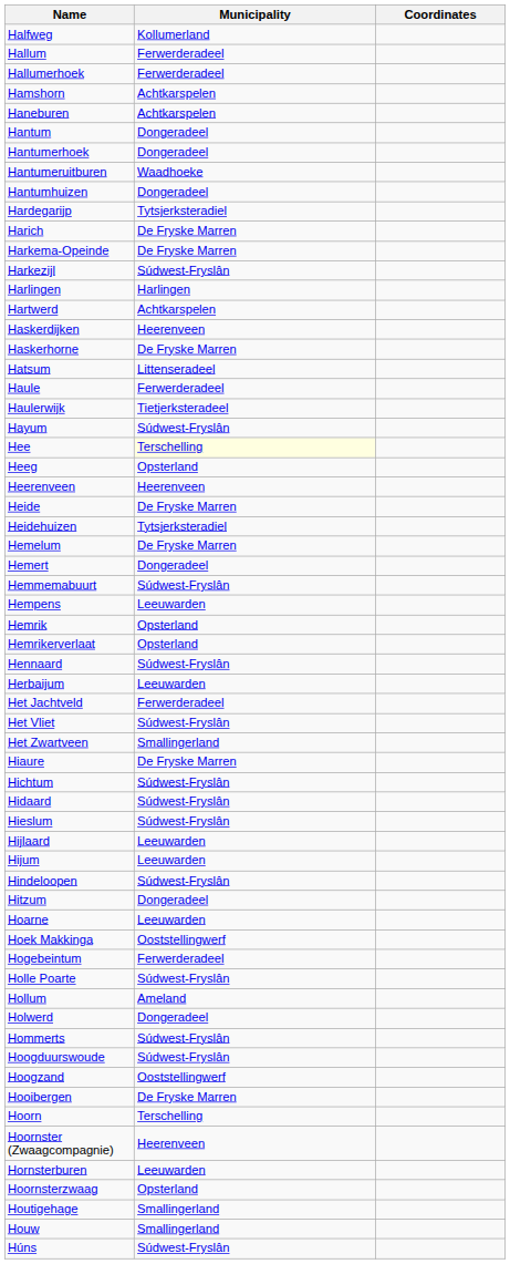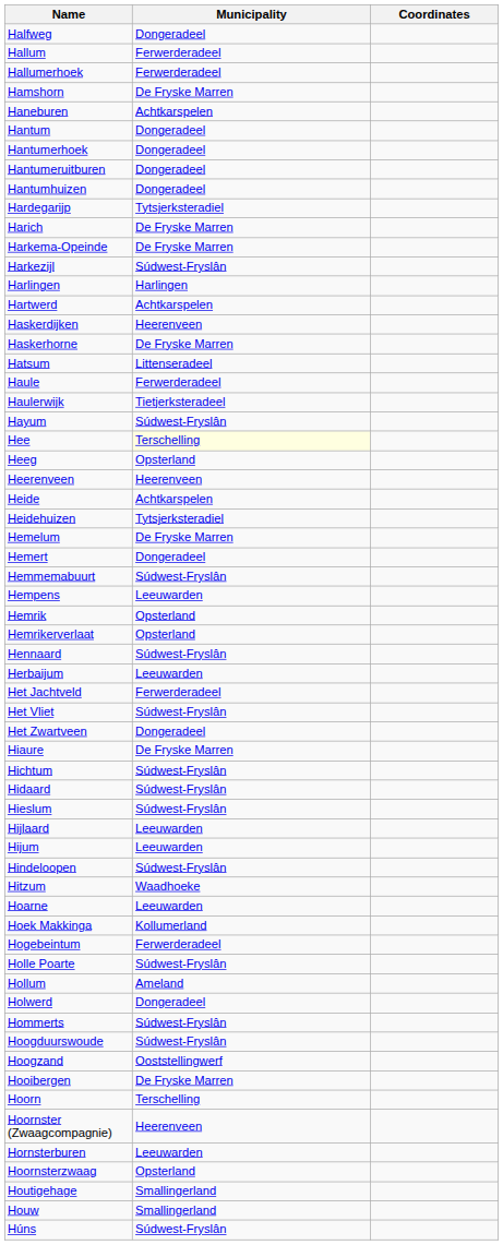Halfweg | Municipality: Kollumerland -> Dongeradeel
Hamshorn | Municipality: Achtkarspelen -> De Fryske Marren
Hantumeruitburen | Municipality: Waadhoeke -> Dongeradeel
Heide | Municipality: De Fryske Marren -> Achtkarspelen
Het Zwartveen | Municipality: Smallingerland -> Dongeradeel
Hitzum | Municipality: Dongeradeel -> Waadhoeke
Hoek Makkinga | Municipality: Ooststellingwerf -> Kollumerland
